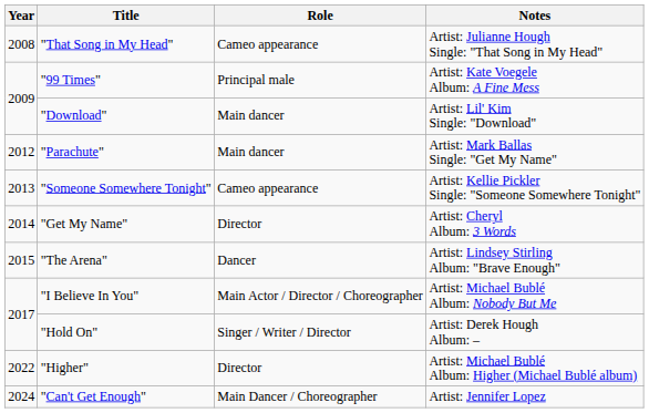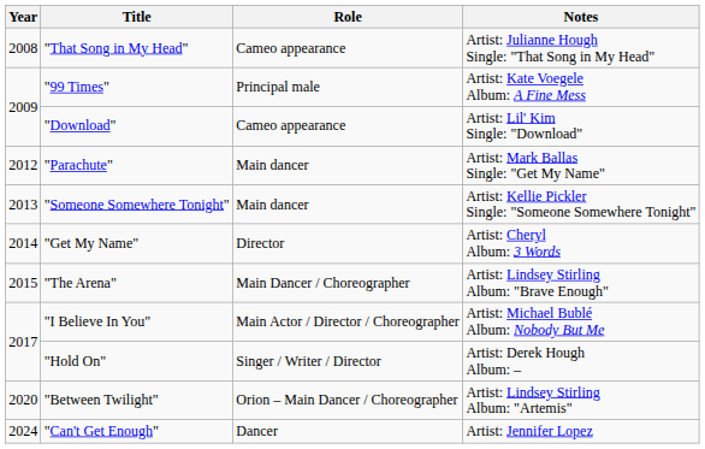"Download" | Role: Main dancer -> Cameo appearance
"Someone Somewhere Tonight" | Role: Cameo appearance -> Main dancer
"The Arena" | Role: Dancer -> Main Dancer / Choreographer
+ row: 2020 | "Between Twilight" | Orion – Main Dancer / Choreographer | Artist: Lindsey Stirling Album: "Artemis"
- row: 2022 | "Higher" | Director | Artist: Michael Bublé Album: Higher (Michael Bublé album)
"Can't Get Enough" | Role: Main Dancer / Choreographer -> Dancer
